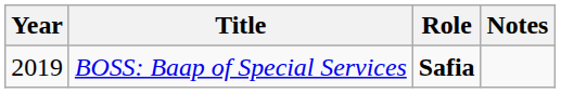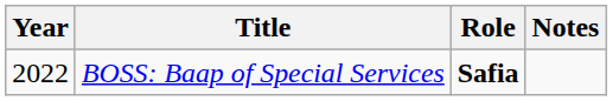BOSS: Baap of Special Services | Year: 2019 -> 2022
